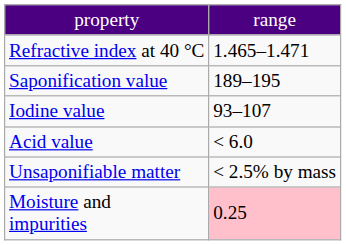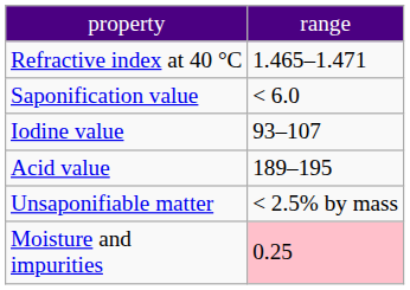Saponification value | column 2: 189–195 -> < 6.0
Acid value | column 2: < 6.0 -> 189–195
